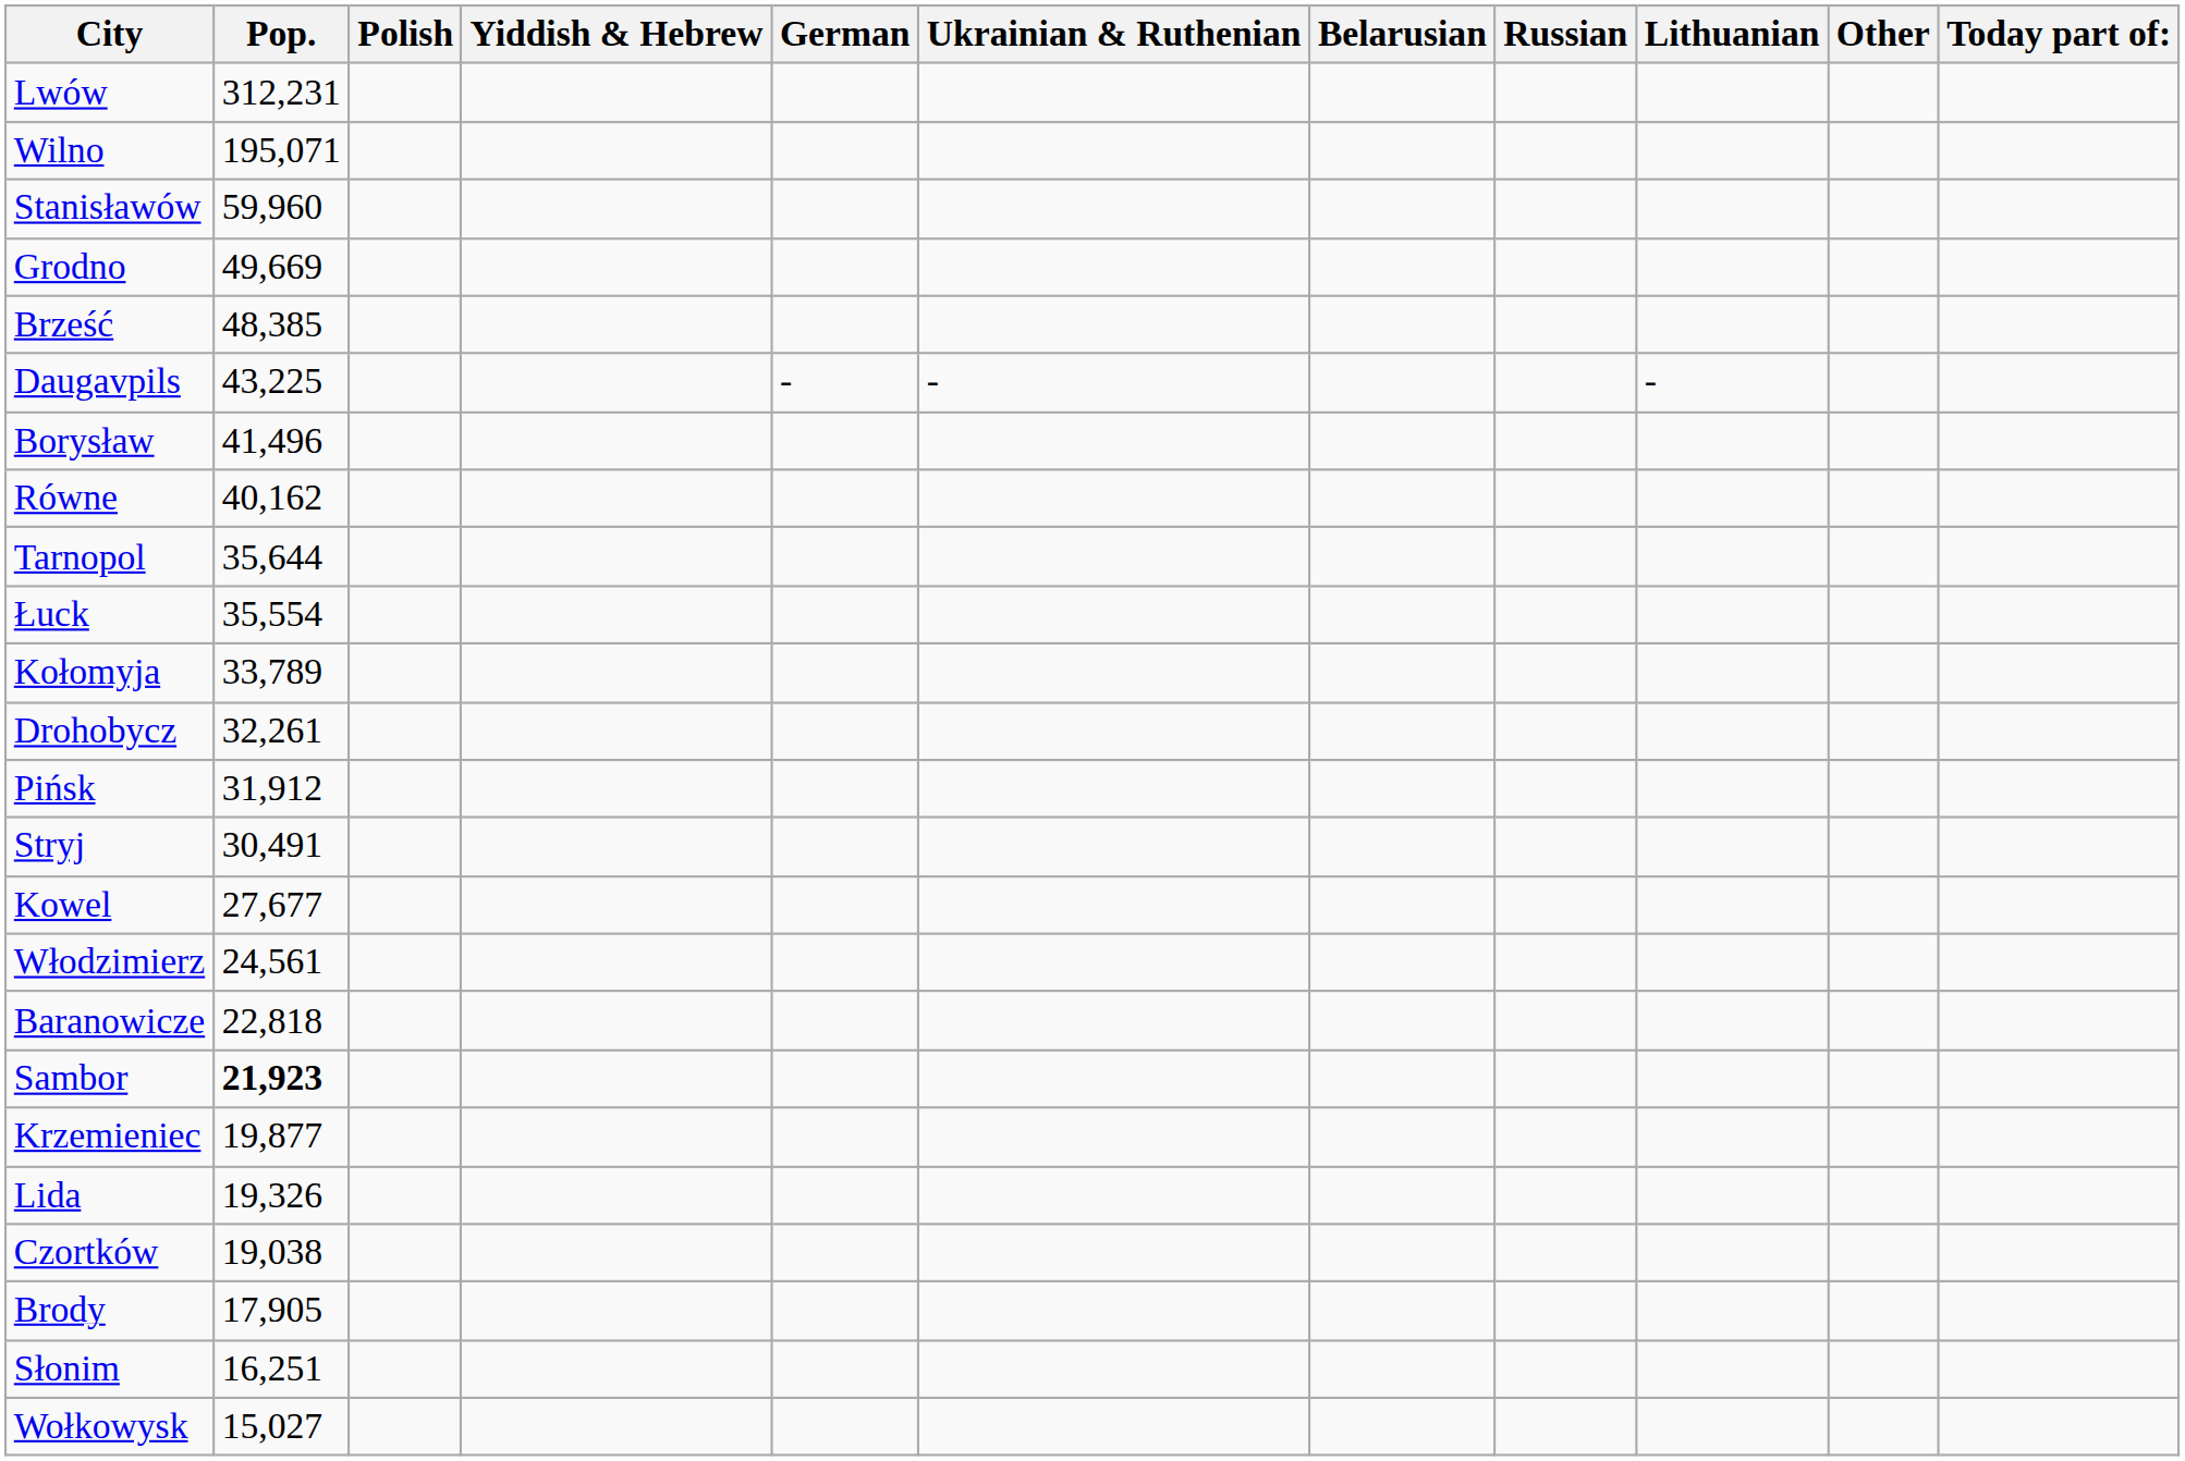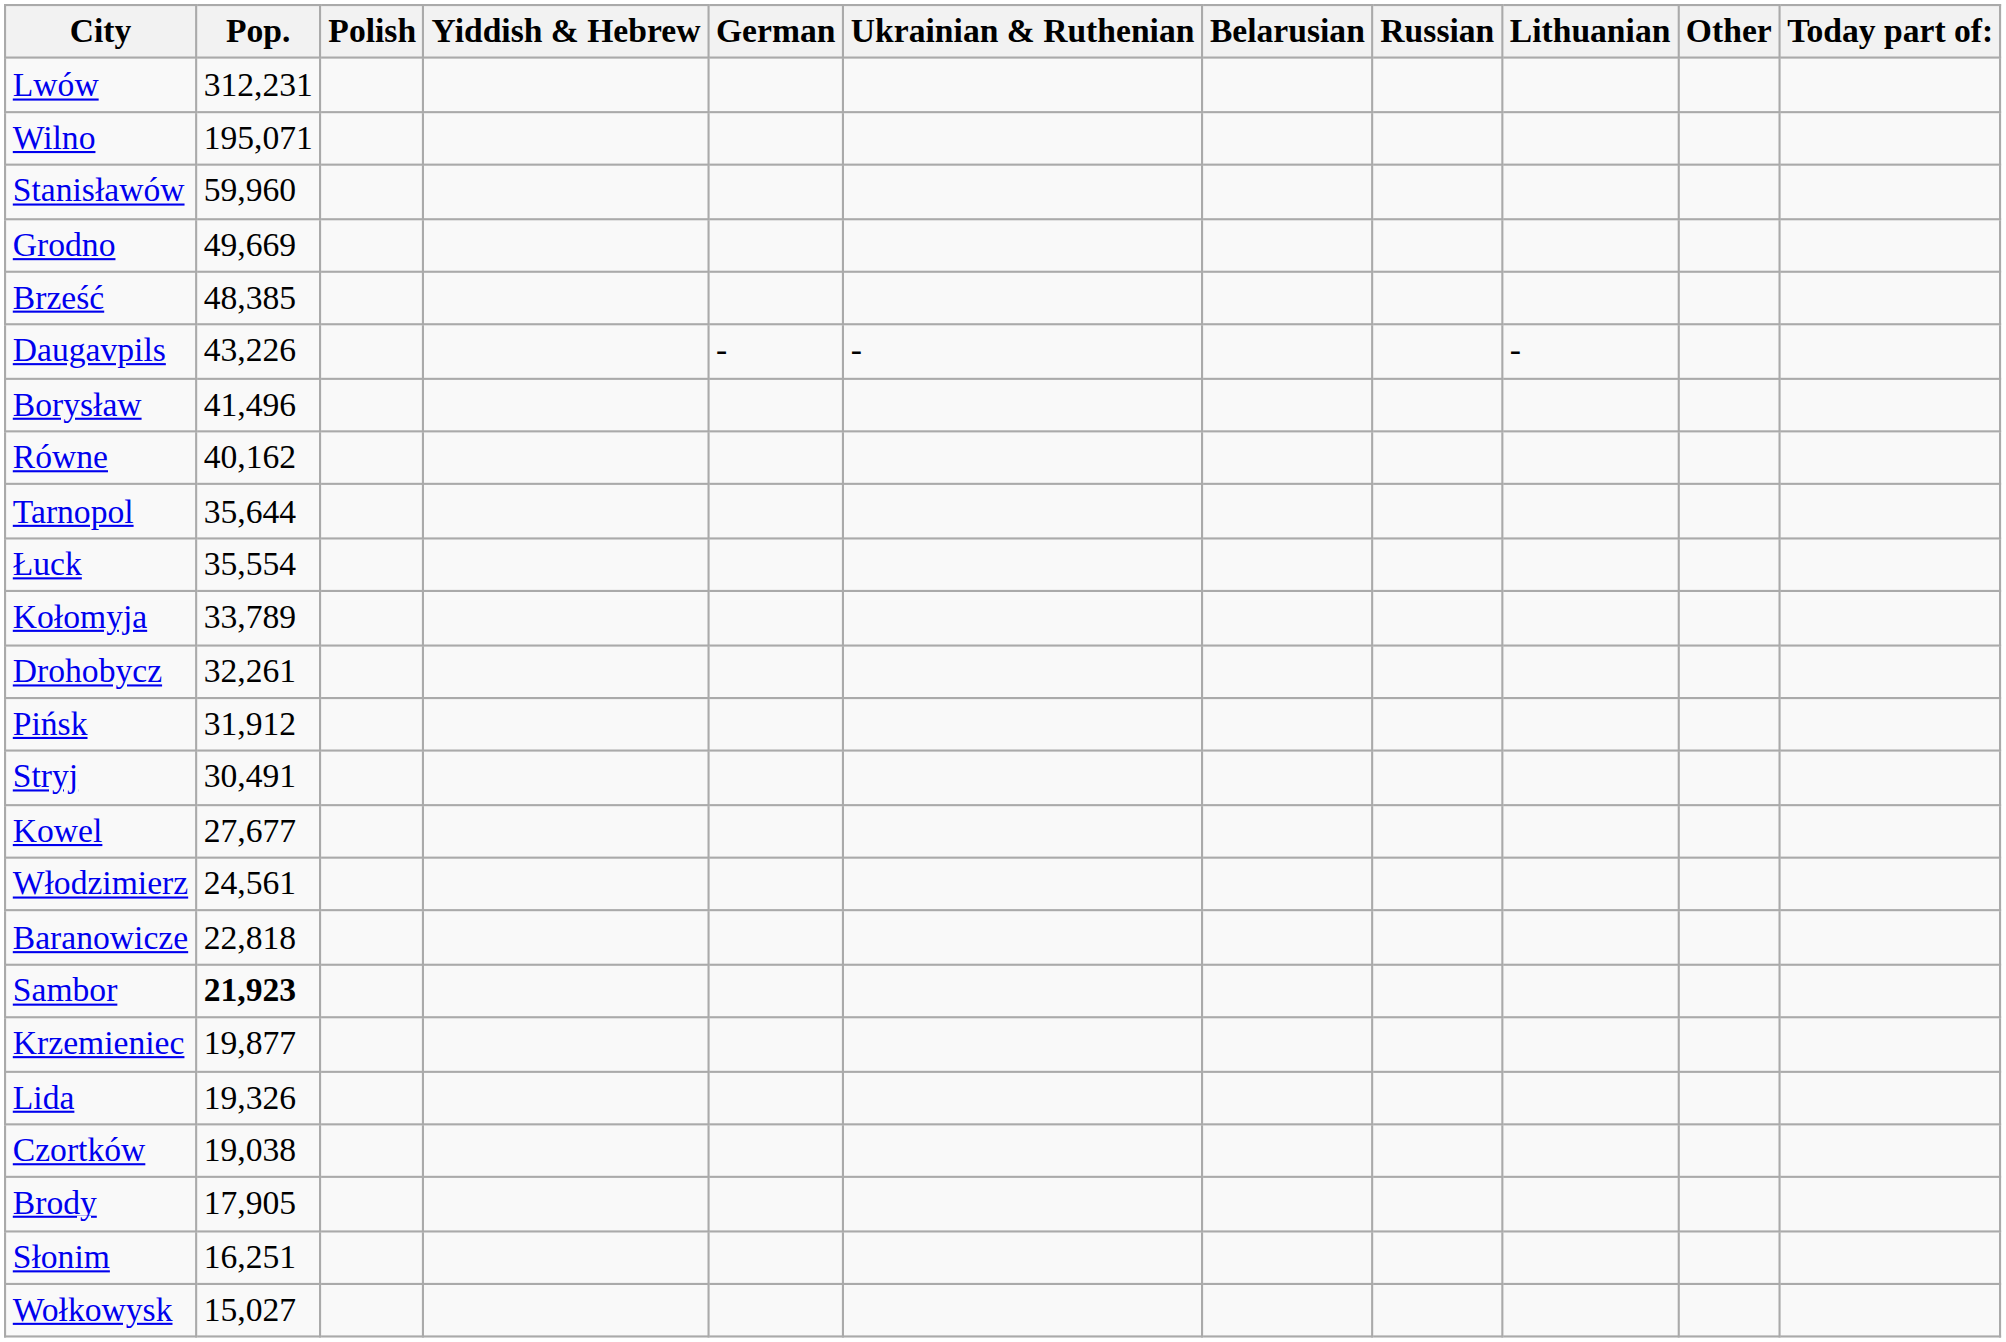Daugavpils | Pop.: 43,225 -> 43,226
